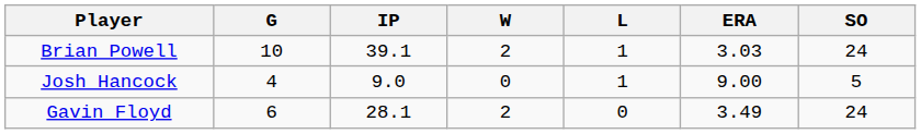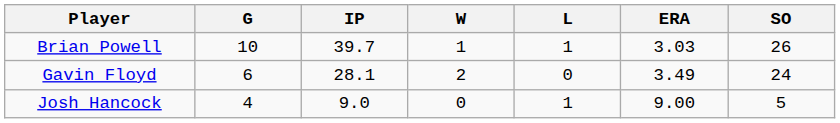Brian Powell | IP: 39.1 -> 39.7
Brian Powell | W: 2 -> 1
Brian Powell | SO: 24 -> 26
rows swapped: Gavin Floyd <-> Josh Hancock
